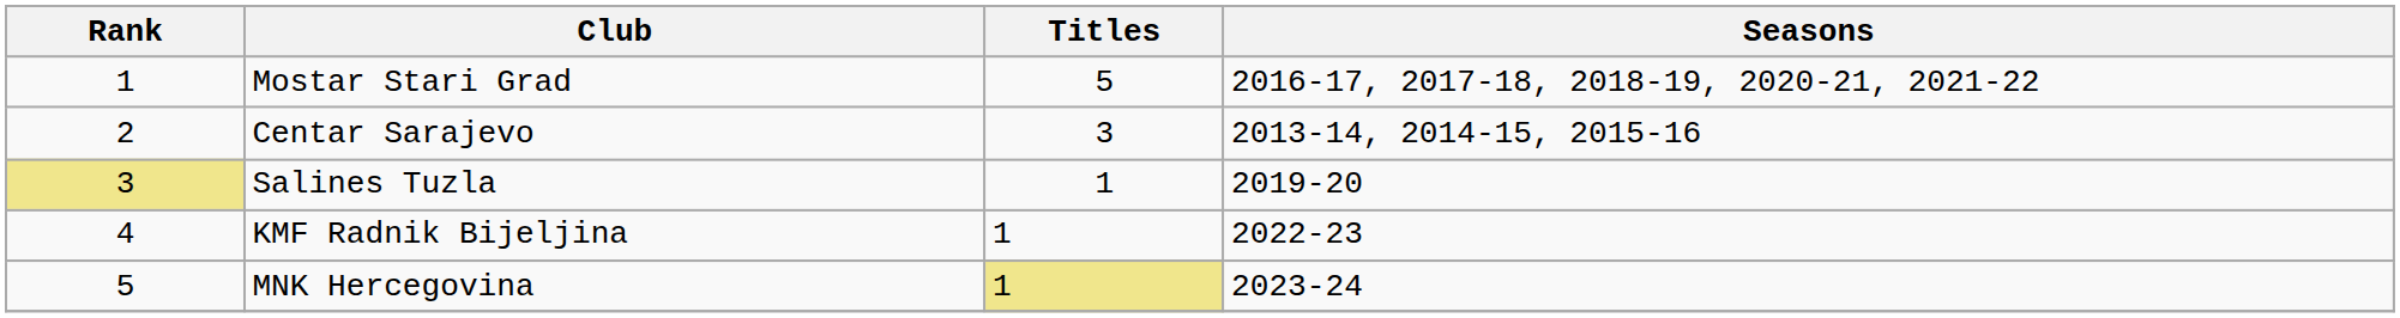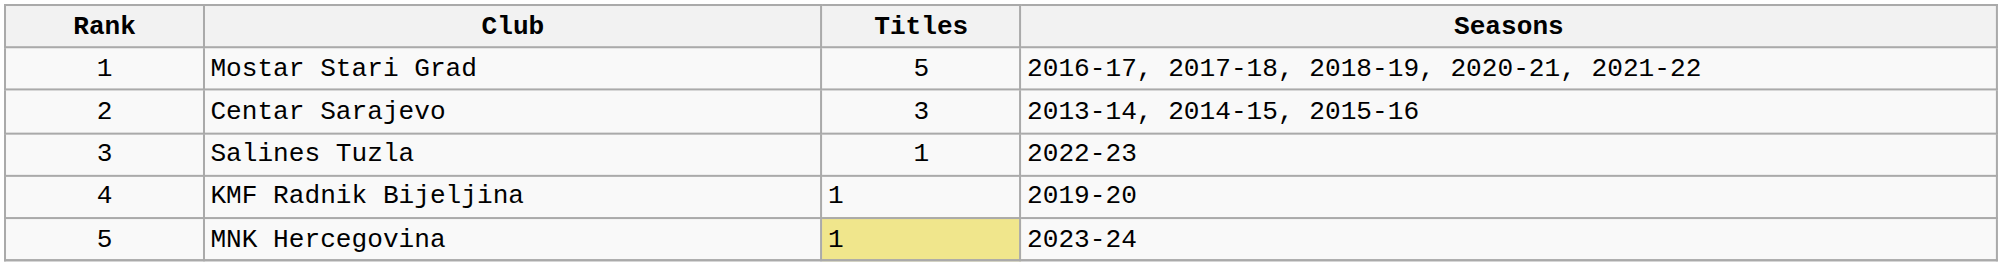Salines Tuzla | Rank: khaki background -> no background
Salines Tuzla | Seasons: 2019-20 -> 2022-23
KMF Radnik Bijeljina | Seasons: 2022-23 -> 2019-20
